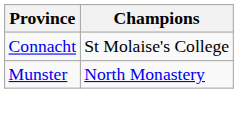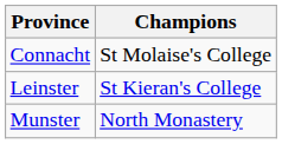+ row: Leinster | St Kieran's College
